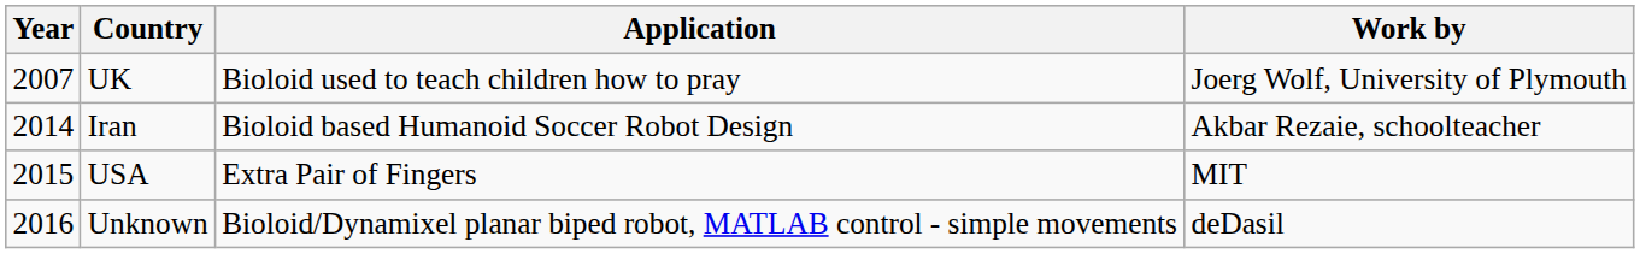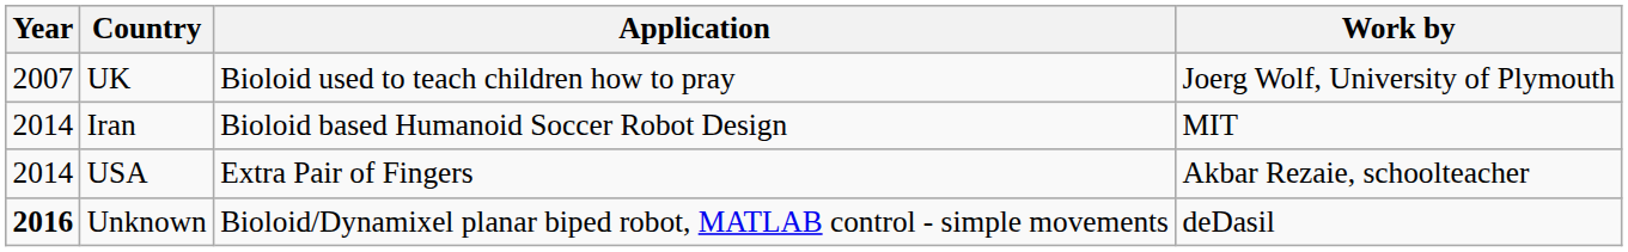Iran | Work by: Akbar Rezaie, schoolteacher -> MIT
USA | Year: 2015 -> 2014
USA | Work by: MIT -> Akbar Rezaie, schoolteacher
Unknown | Year: normal -> bold
